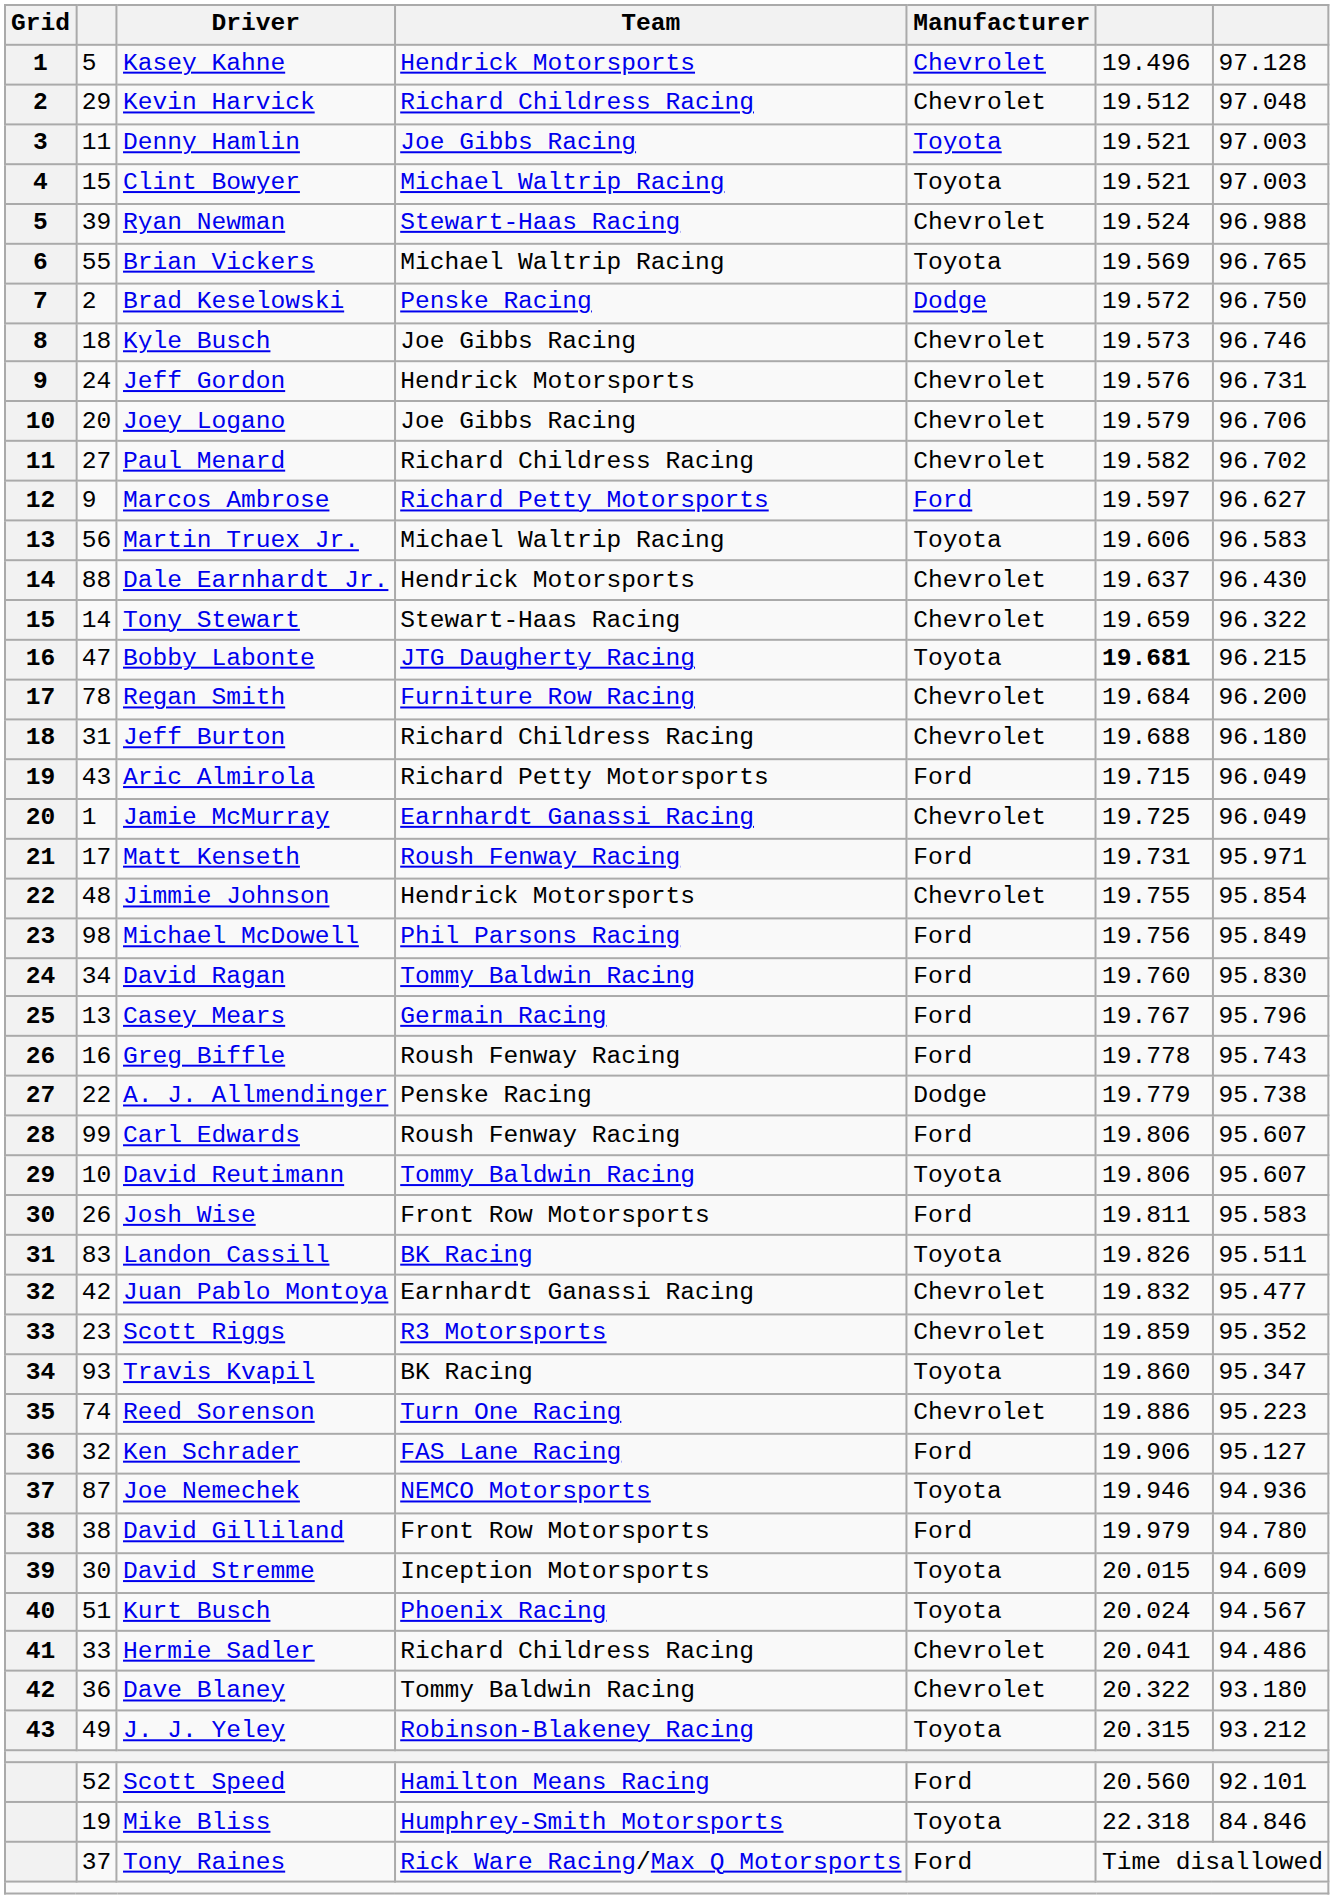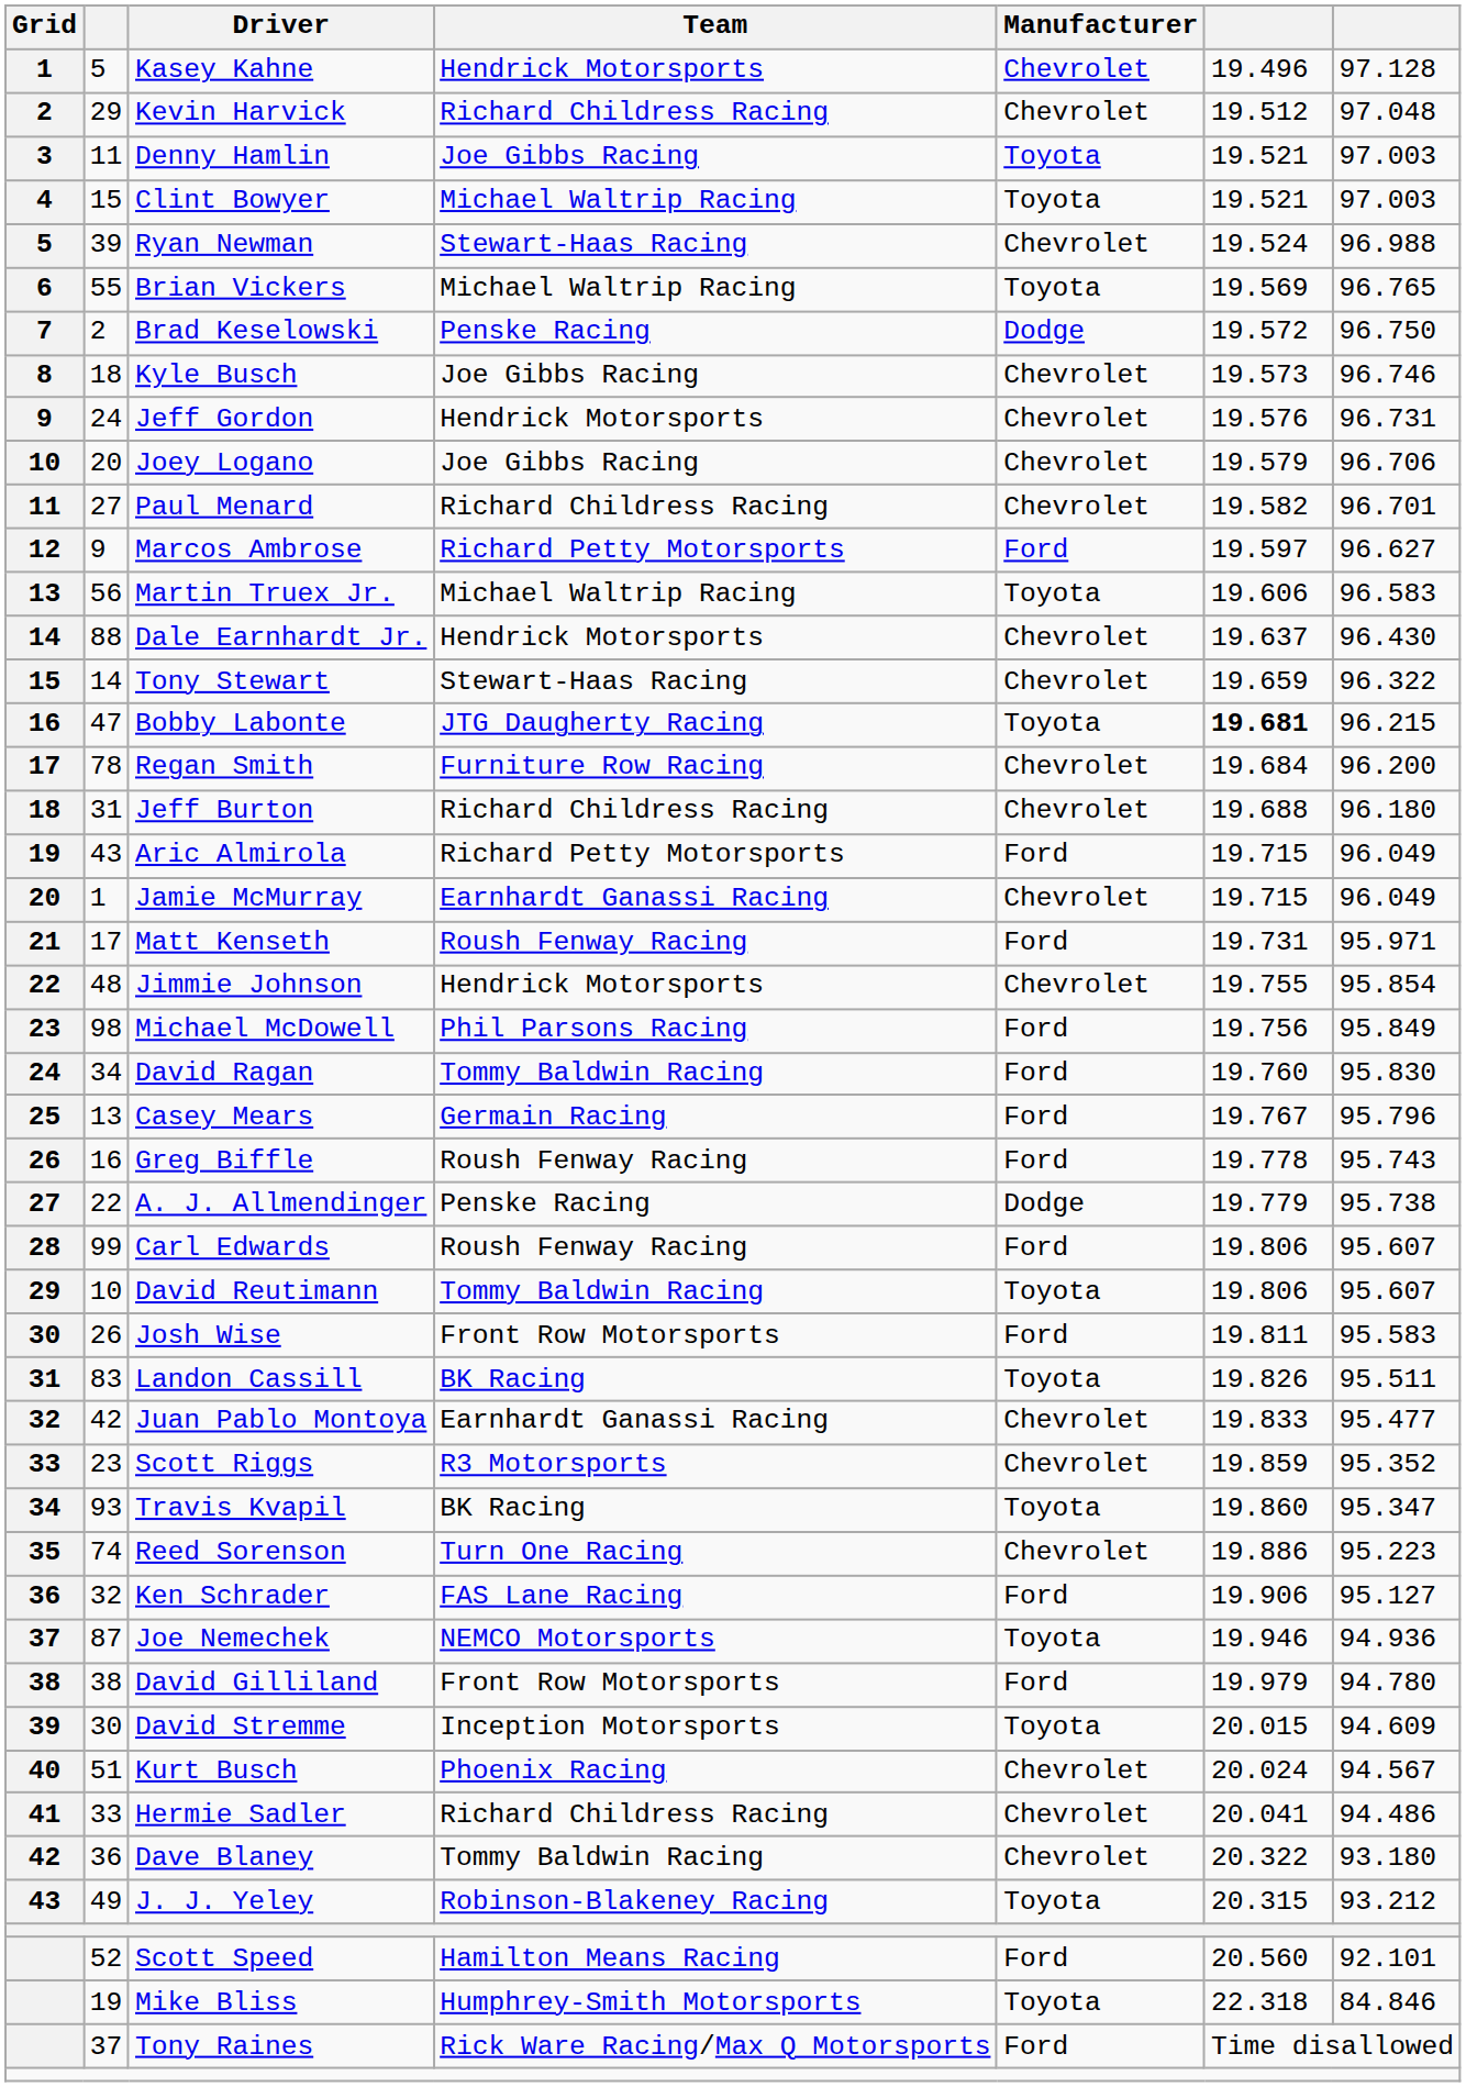Paul Menard | column 7: 96.702 -> 96.701
Jamie McMurray | column 6: 19.725 -> 19.715
Juan Pablo Montoya | column 6: 19.832 -> 19.833
Kurt Busch | Manufacturer: Toyota -> Chevrolet
